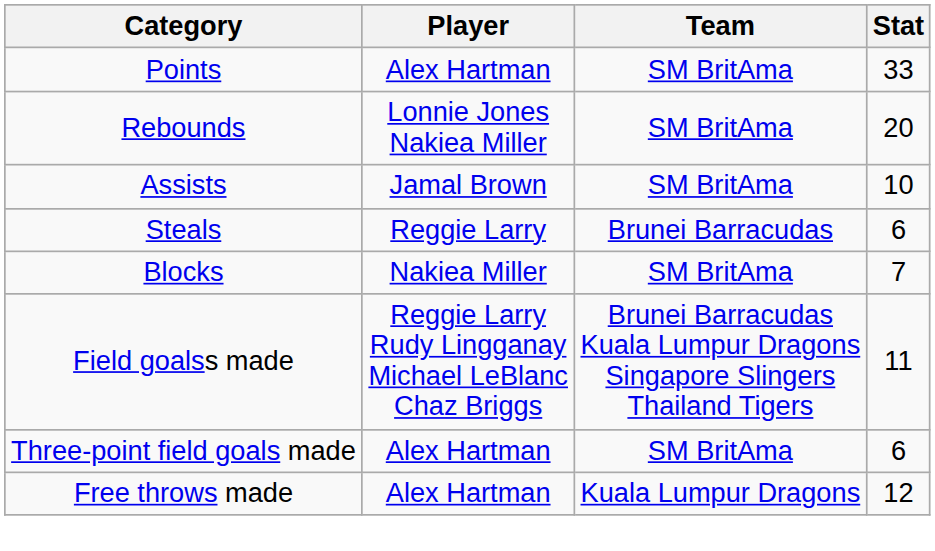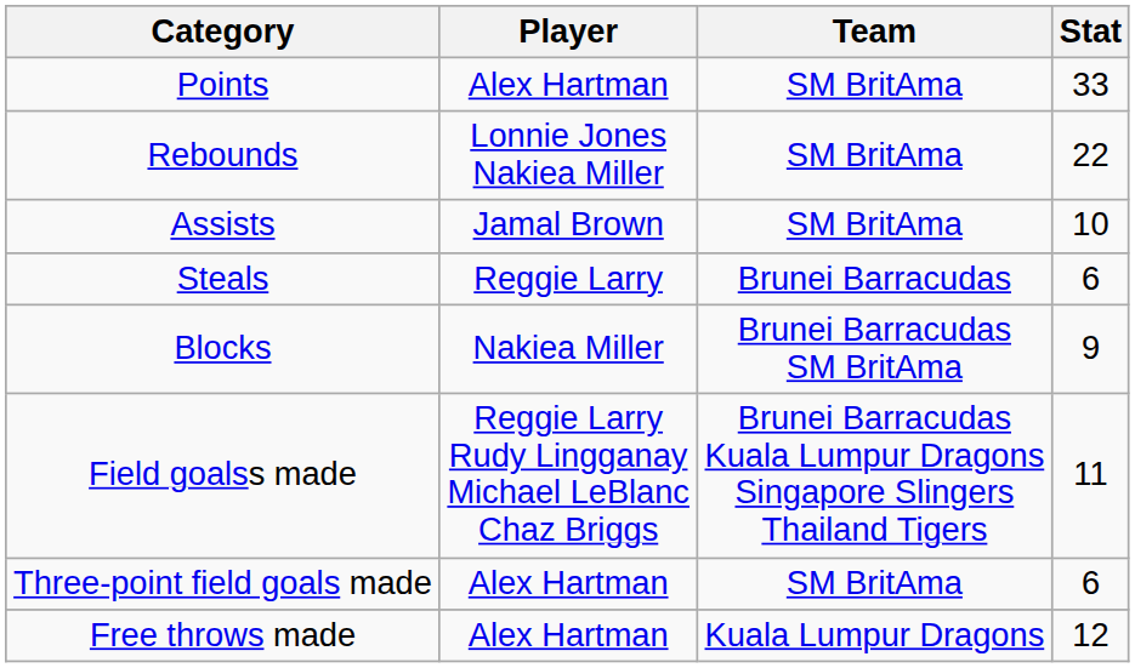Rebounds | Stat: 20 -> 22
Blocks | Team: SM BritAma -> Brunei Barracudas SM BritAma
Blocks | Stat: 7 -> 9
